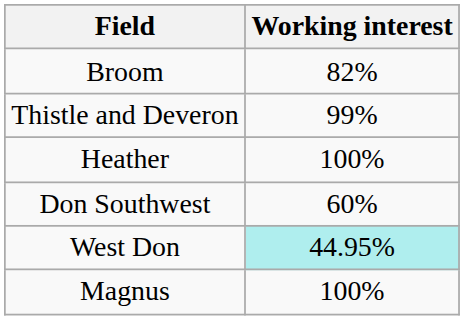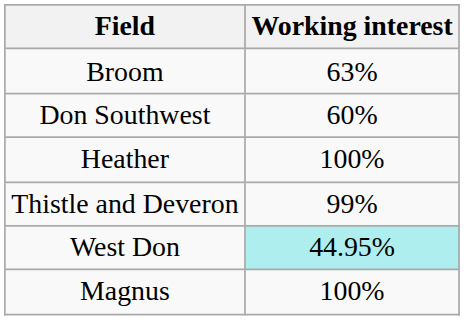Broom | Working interest: 82% -> 63%
rows swapped: Don Southwest <-> Thistle and Deveron
